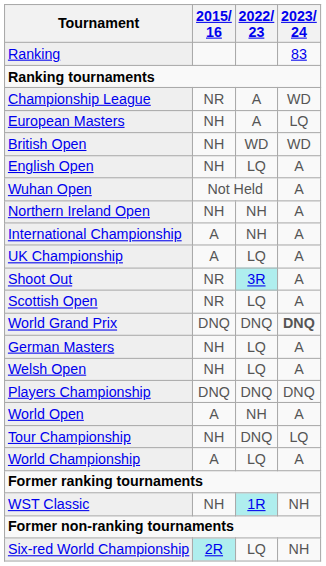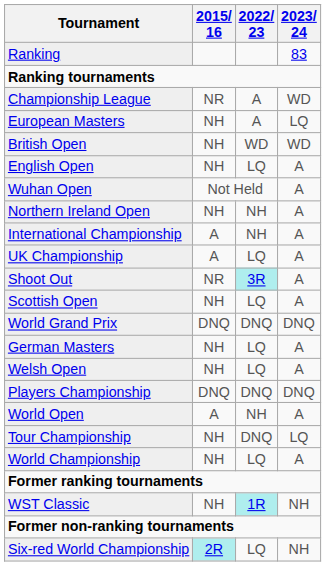Scottish Open | 2015/ 16: NR -> NH
World Grand Prix | 2023/ 24: bold -> normal
World Championship | 2015/ 16: A -> NH
